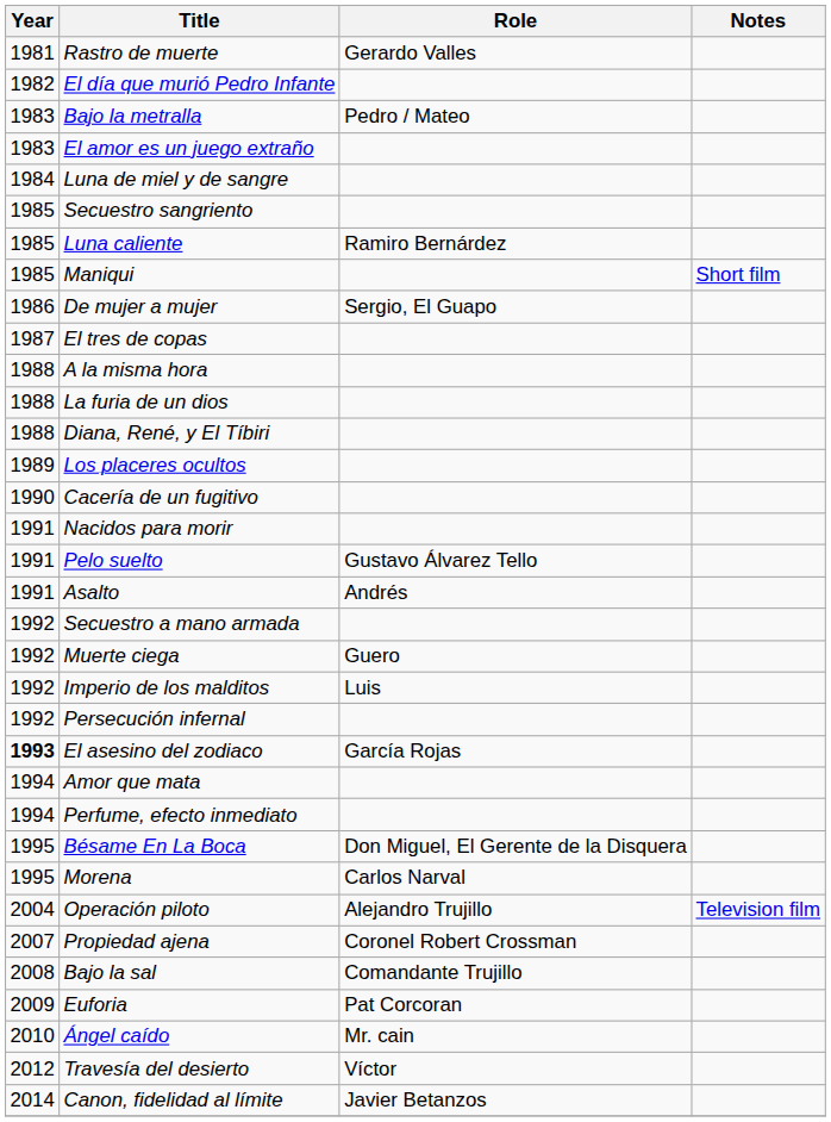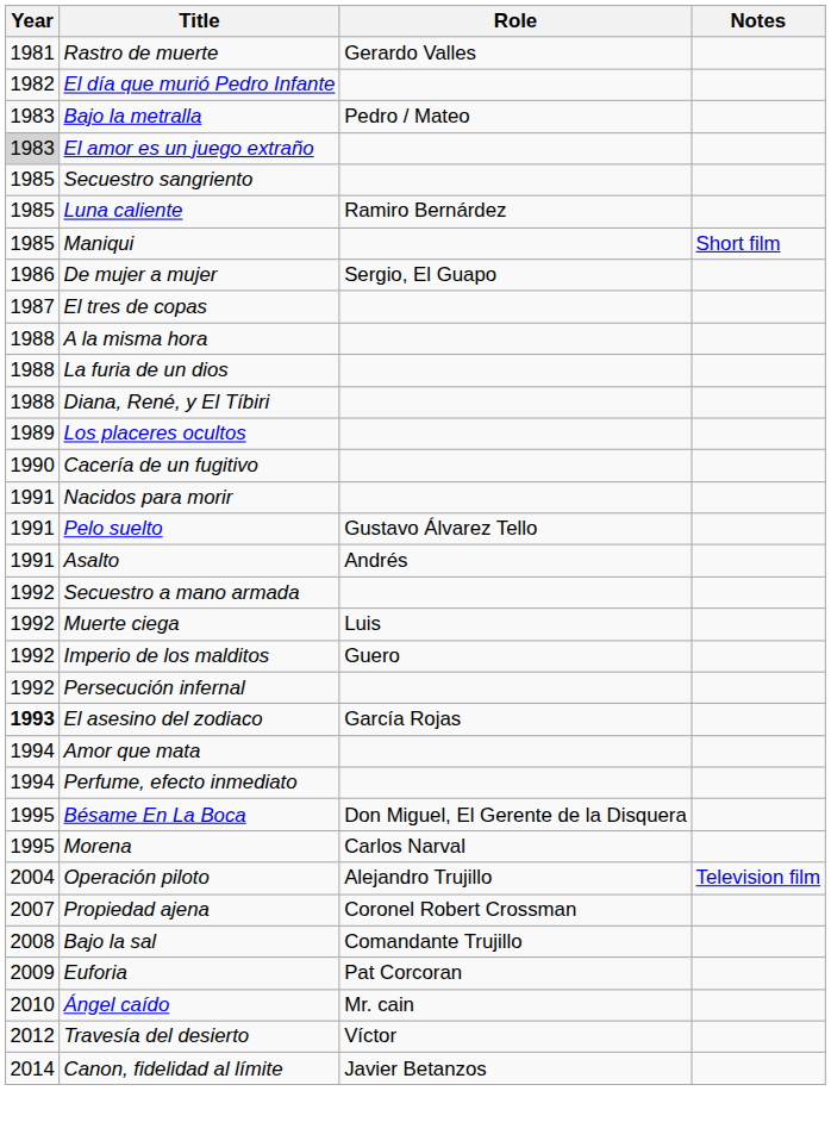El amor es un juego extraño | Year: no background -> lightgrey background
- row: 1984 | Luna de miel y de sangre
Muerte ciega | Role: Guero -> Luis
Imperio de los malditos | Role: Luis -> Guero
